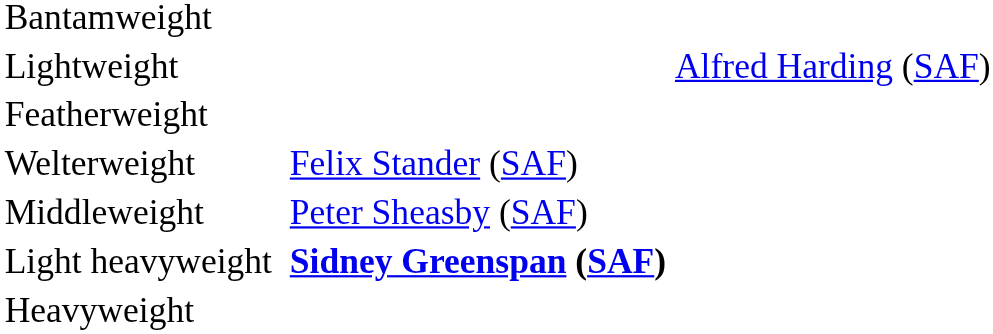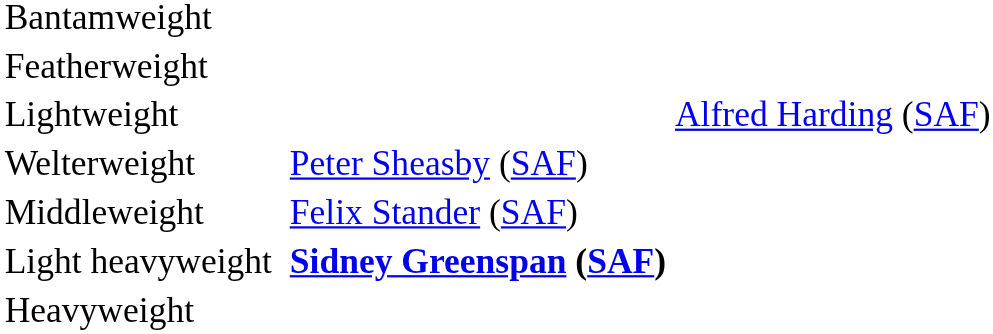rows swapped: Featherweight <-> Lightweight
Welterweight | column 3: Felix Stander (SAF) -> Peter Sheasby (SAF)
Middleweight | column 3: Peter Sheasby (SAF) -> Felix Stander (SAF)
